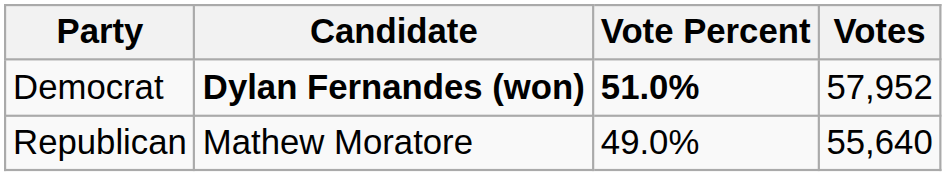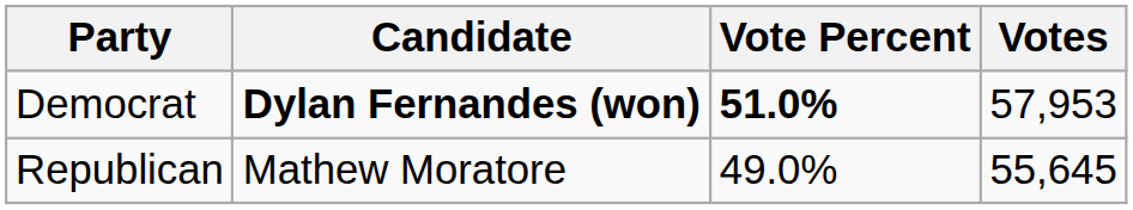Democrat | Votes: 57,952 -> 57,953
Republican | Votes: 55,640 -> 55,645
